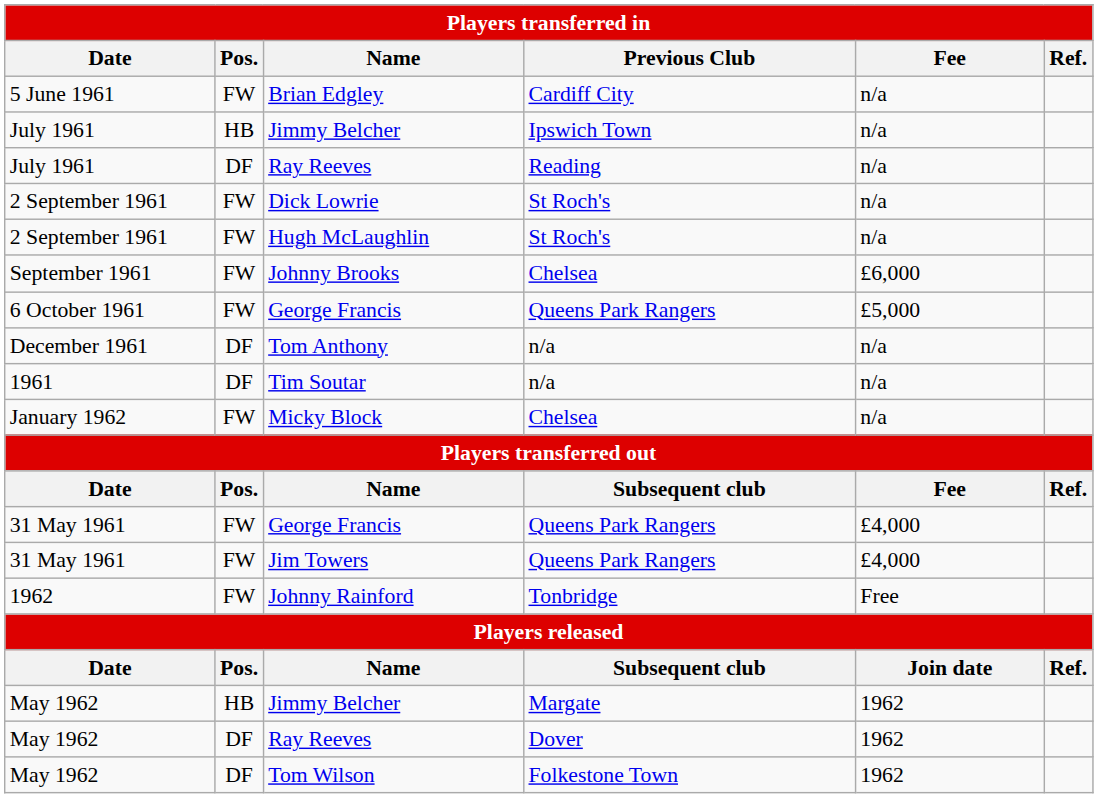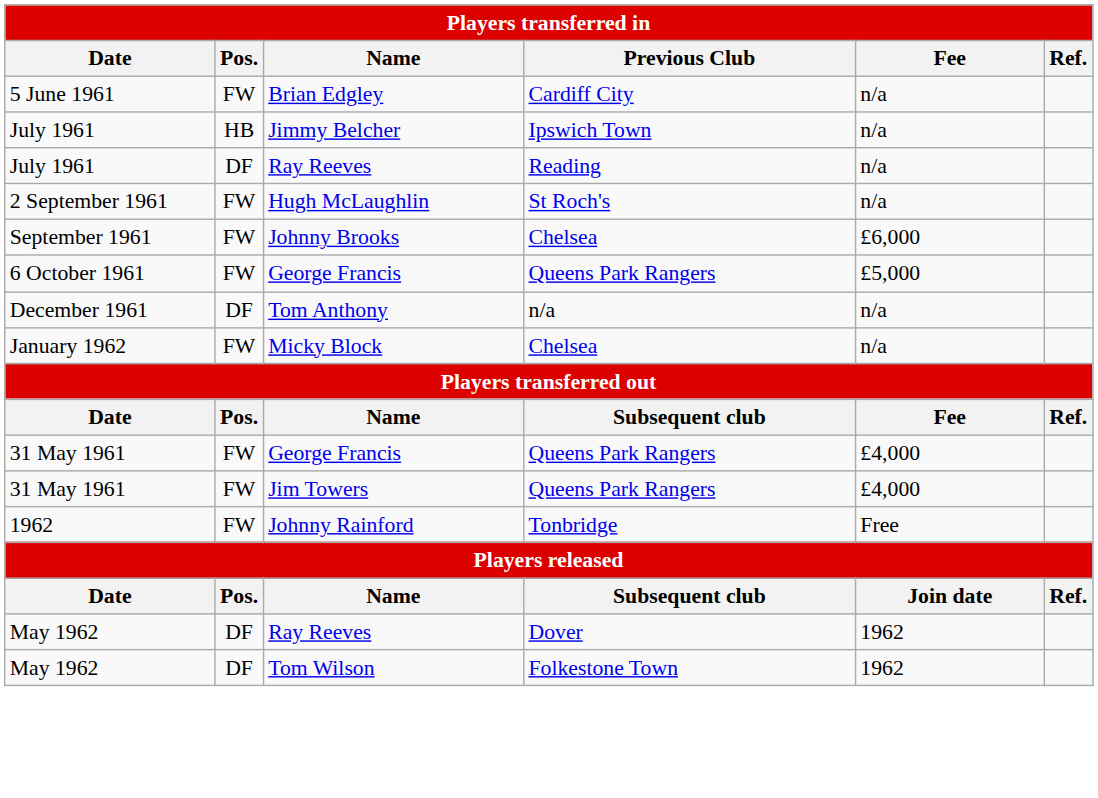- row: 2 September 1961 | FW | Dick Lowrie | St Roch's | n/a
- row: 1961 | DF | Tim Soutar | n/a | n/a
- row: May 1962 | HB | Jimmy Belcher | Margate | 1962
